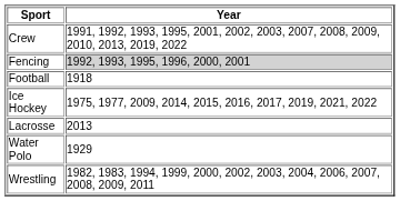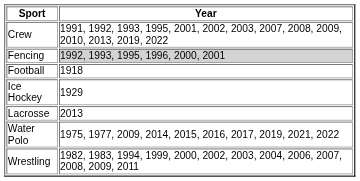Ice Hockey | Year: 1975, 1977, 2009, 2014, 2015, 2016, 2017, 2019, 2021, 2022 -> 1929
Water Polo | Year: 1929 -> 1975, 1977, 2009, 2014, 2015, 2016, 2017, 2019, 2021, 2022
